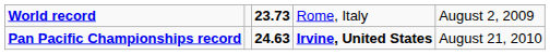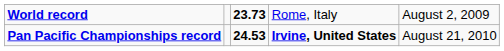Pan Pacific Championships record | column 3: 24.63 -> 24.53
